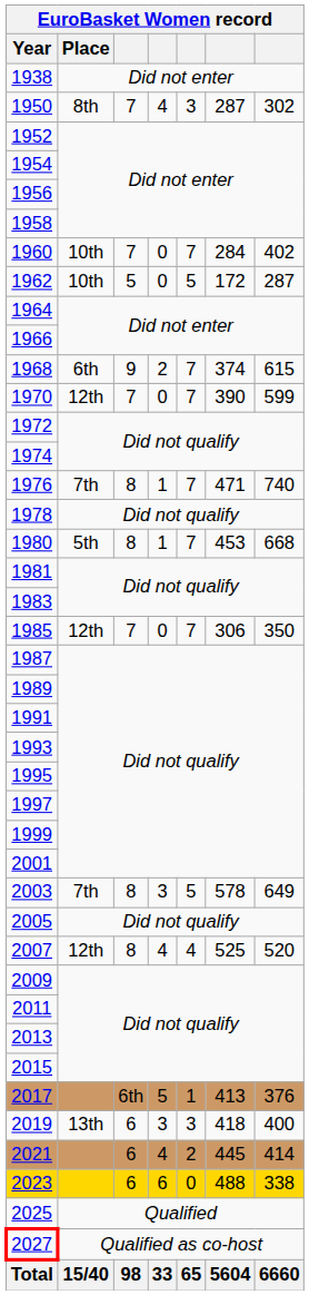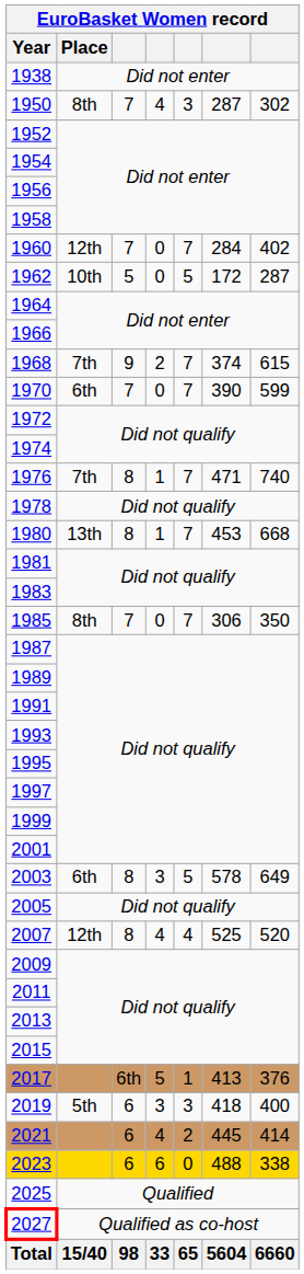1960 | Place: 10th -> 12th
1968 | Place: 6th -> 7th
1970 | Place: 12th -> 6th
1980 | Place: 5th -> 13th
1985 | Place: 12th -> 8th
2003 | Place: 7th -> 6th
2019 | Place: 13th -> 5th
